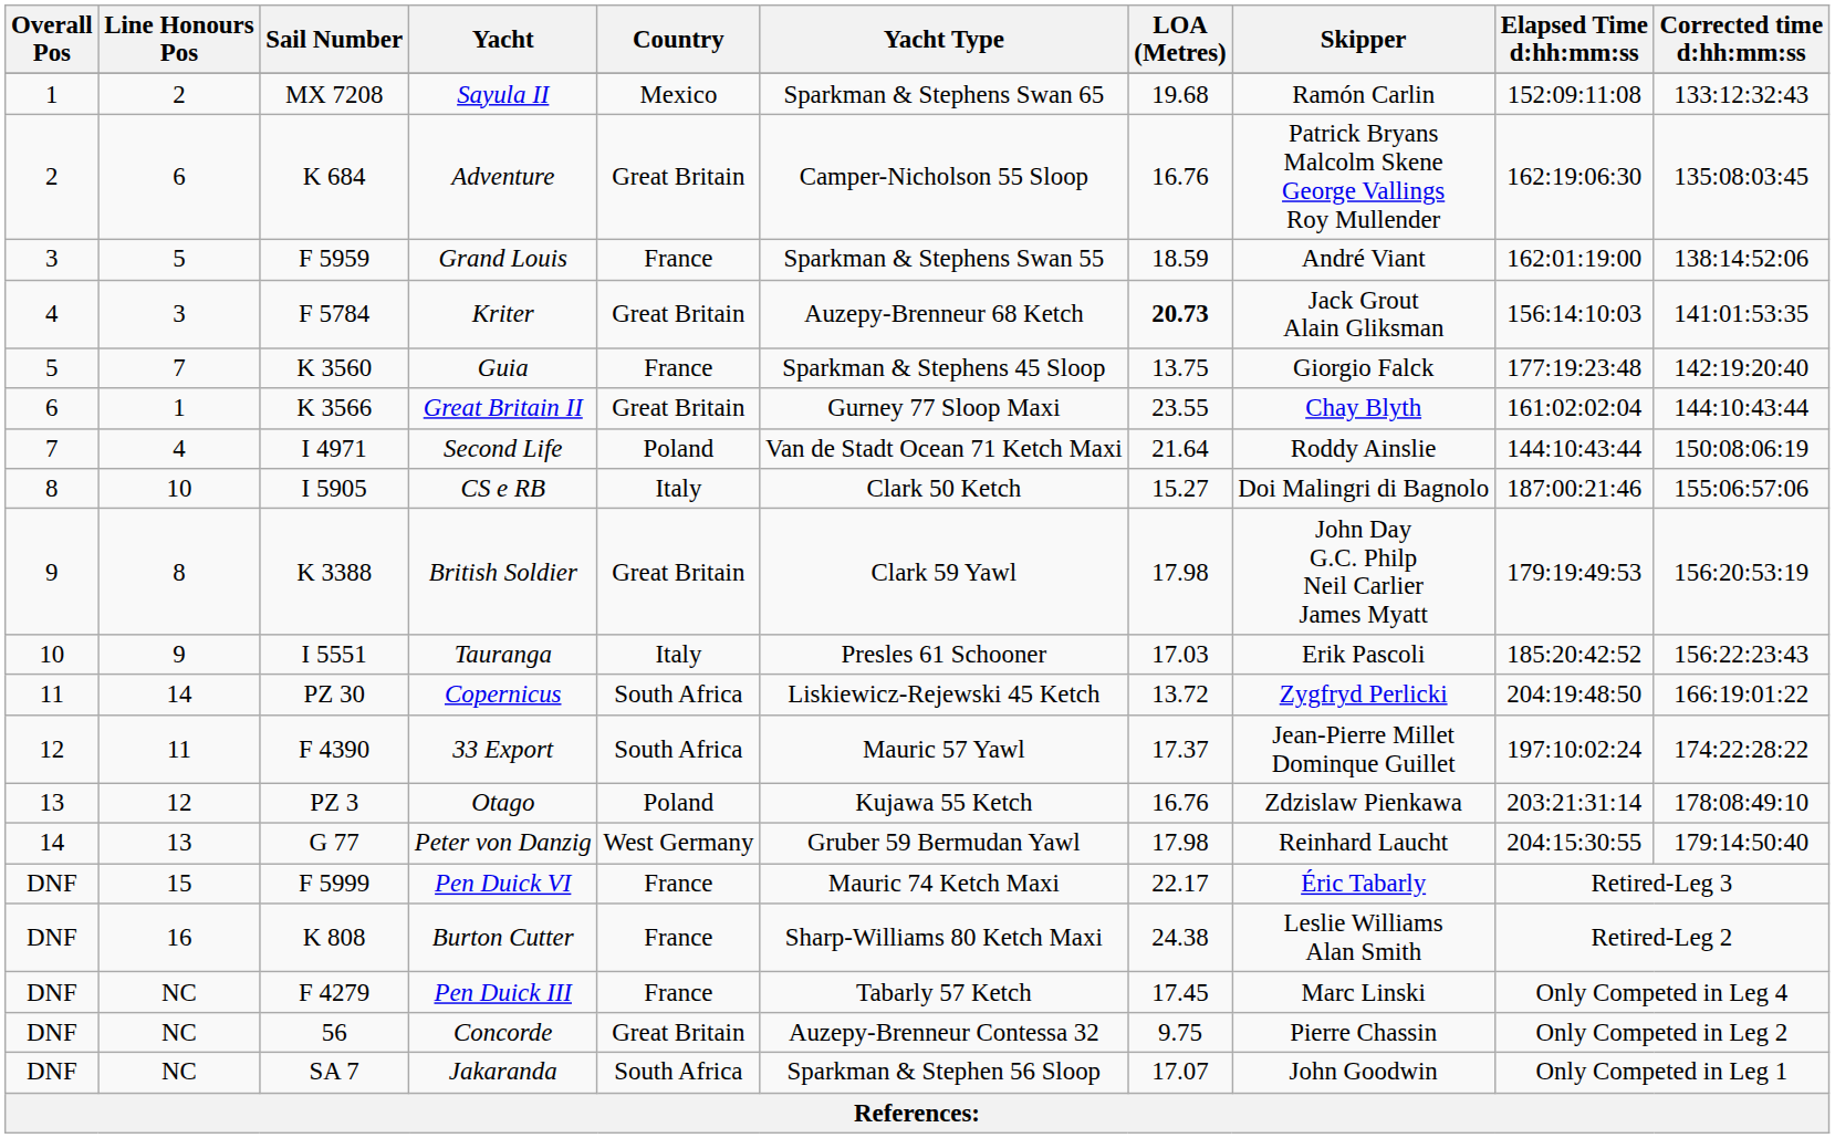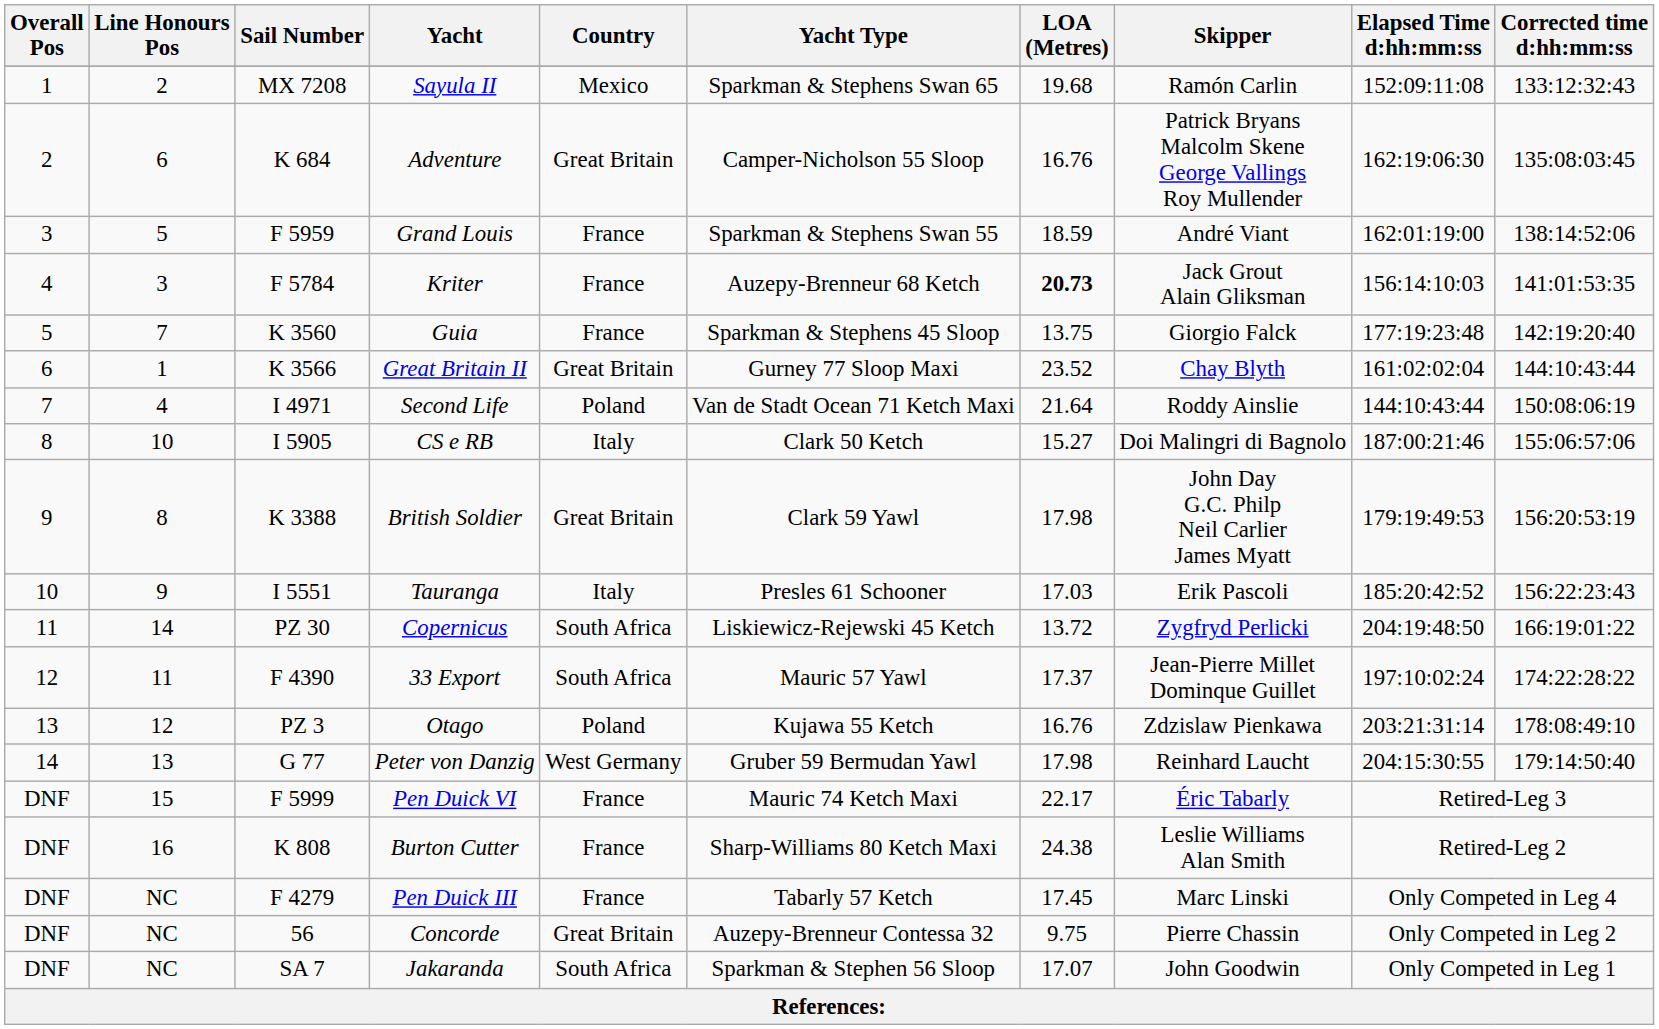Kriter | Country: Great Britain -> France
Great Britain II | LOA (Metres): 23.55 -> 23.52
